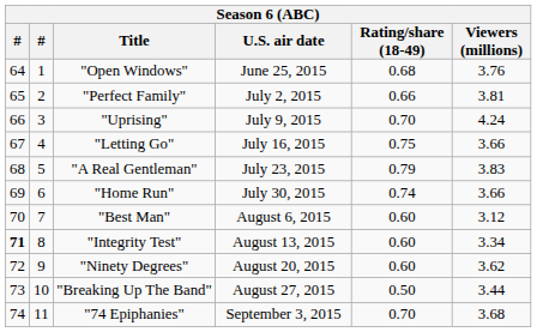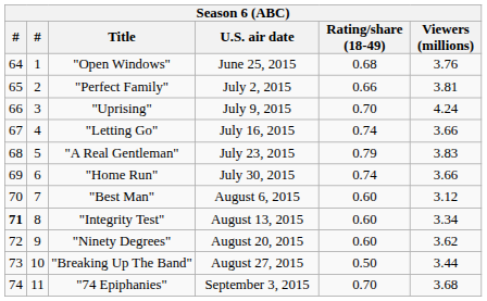"Letting Go" | Rating/share (18-49): 0.75 -> 0.74
